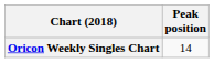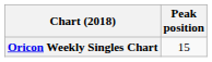Oricon Weekly Singles Chart | Peak position: 14 -> 15
